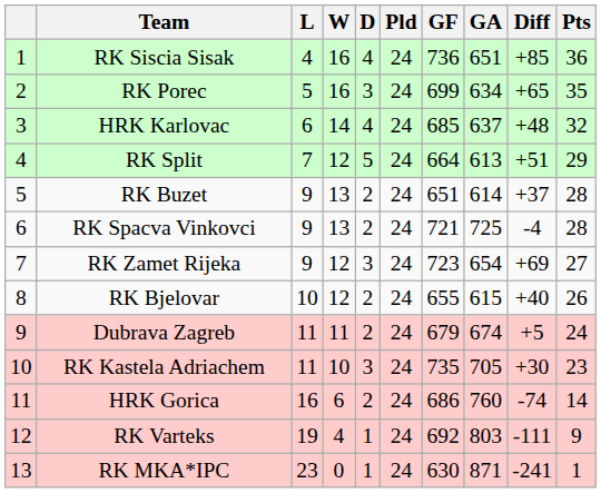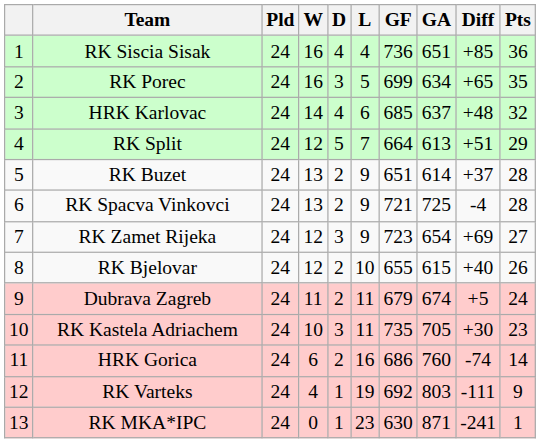columns swapped: Pld <-> L
